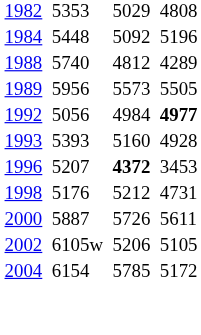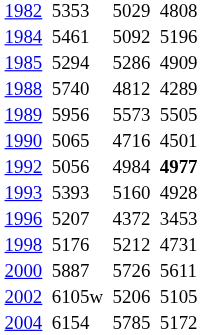1984 | column 3: 5448 -> 5461
+ row: 1985 | 5294 | 5286 | 4909
+ row: 1990 | 5065 | 4716 | 4501
1996 | column 5: bold -> normal
